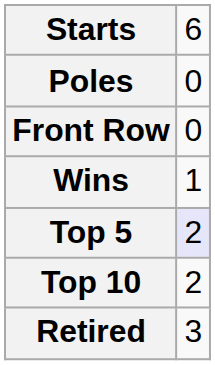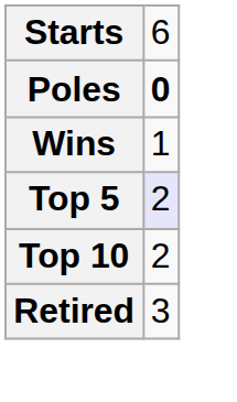Poles | column 2: normal -> bold
- row: Front Row | 0
